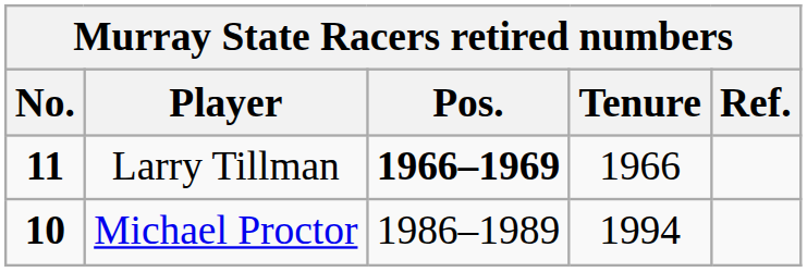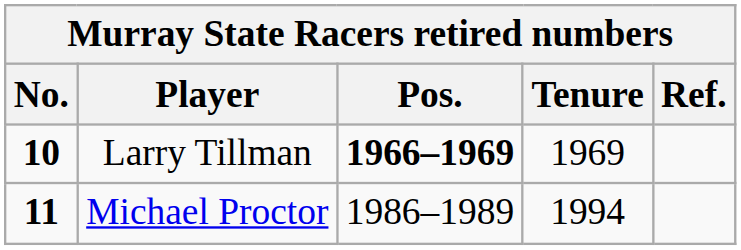Larry Tillman | No.: 11 -> 10
Larry Tillman | Tenure: 1966 -> 1969
Michael Proctor | No.: 10 -> 11
